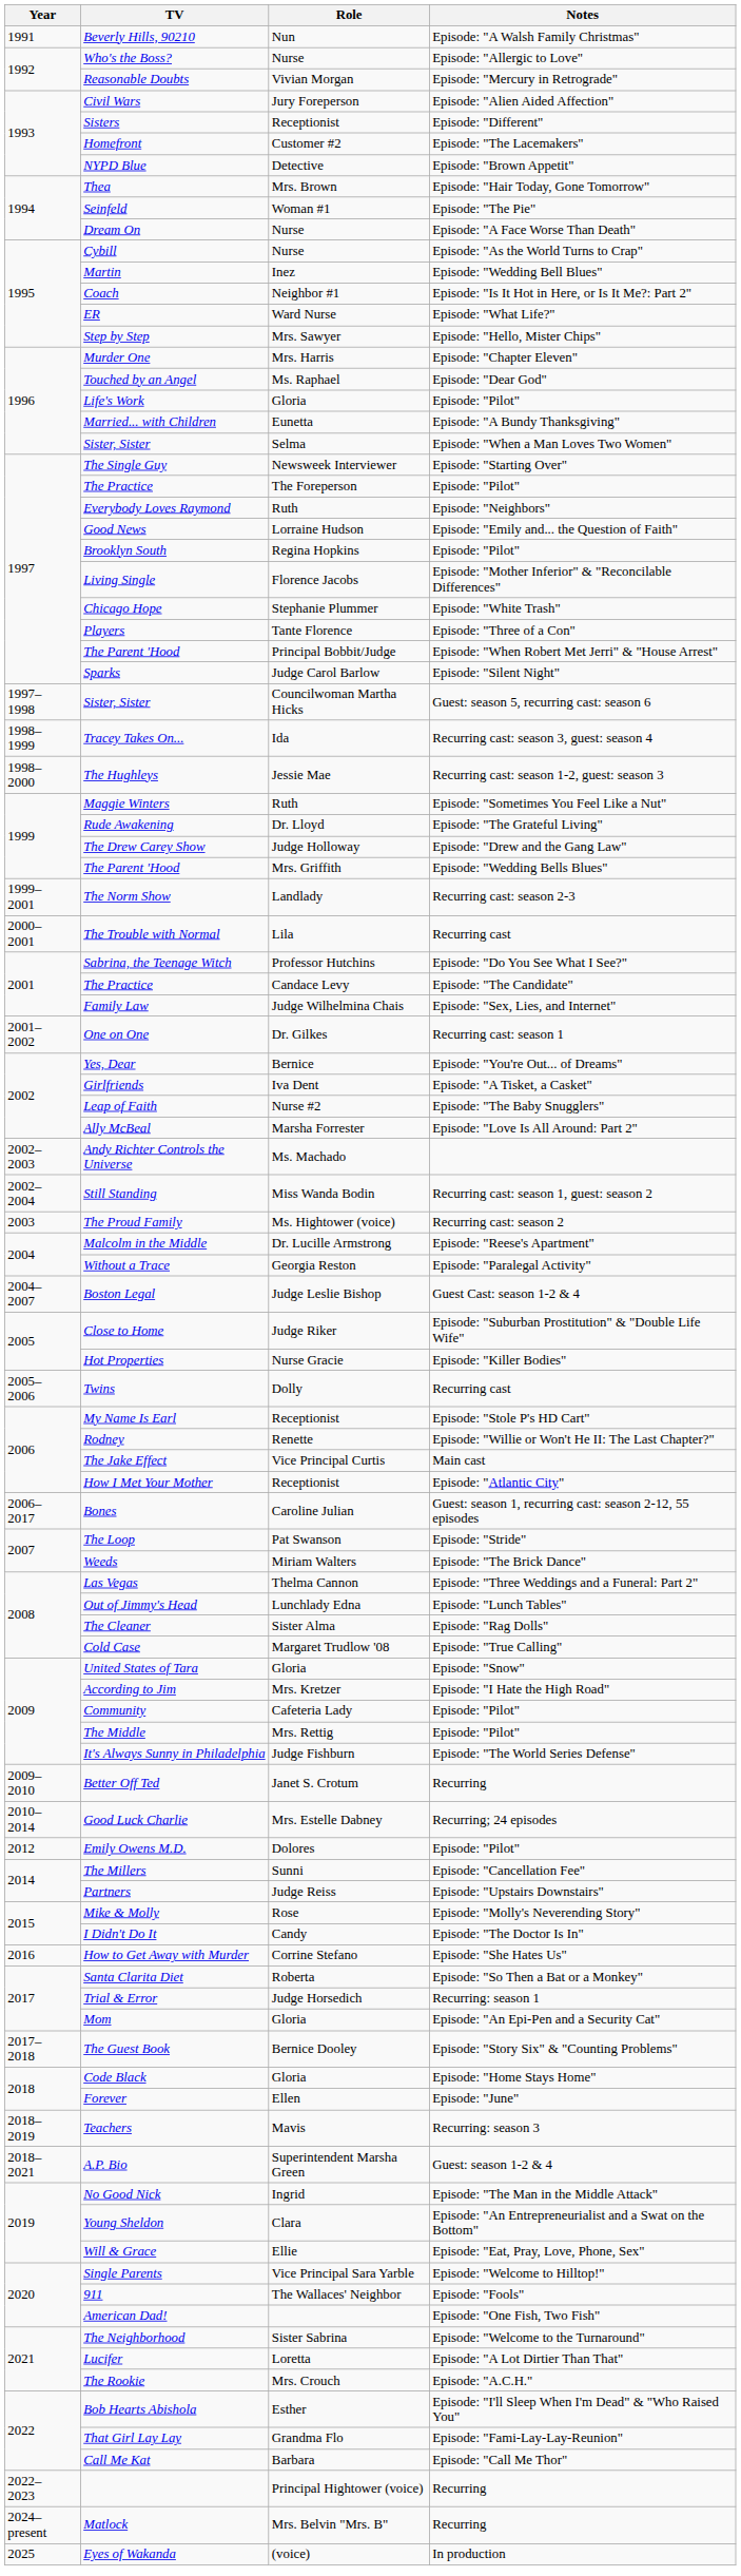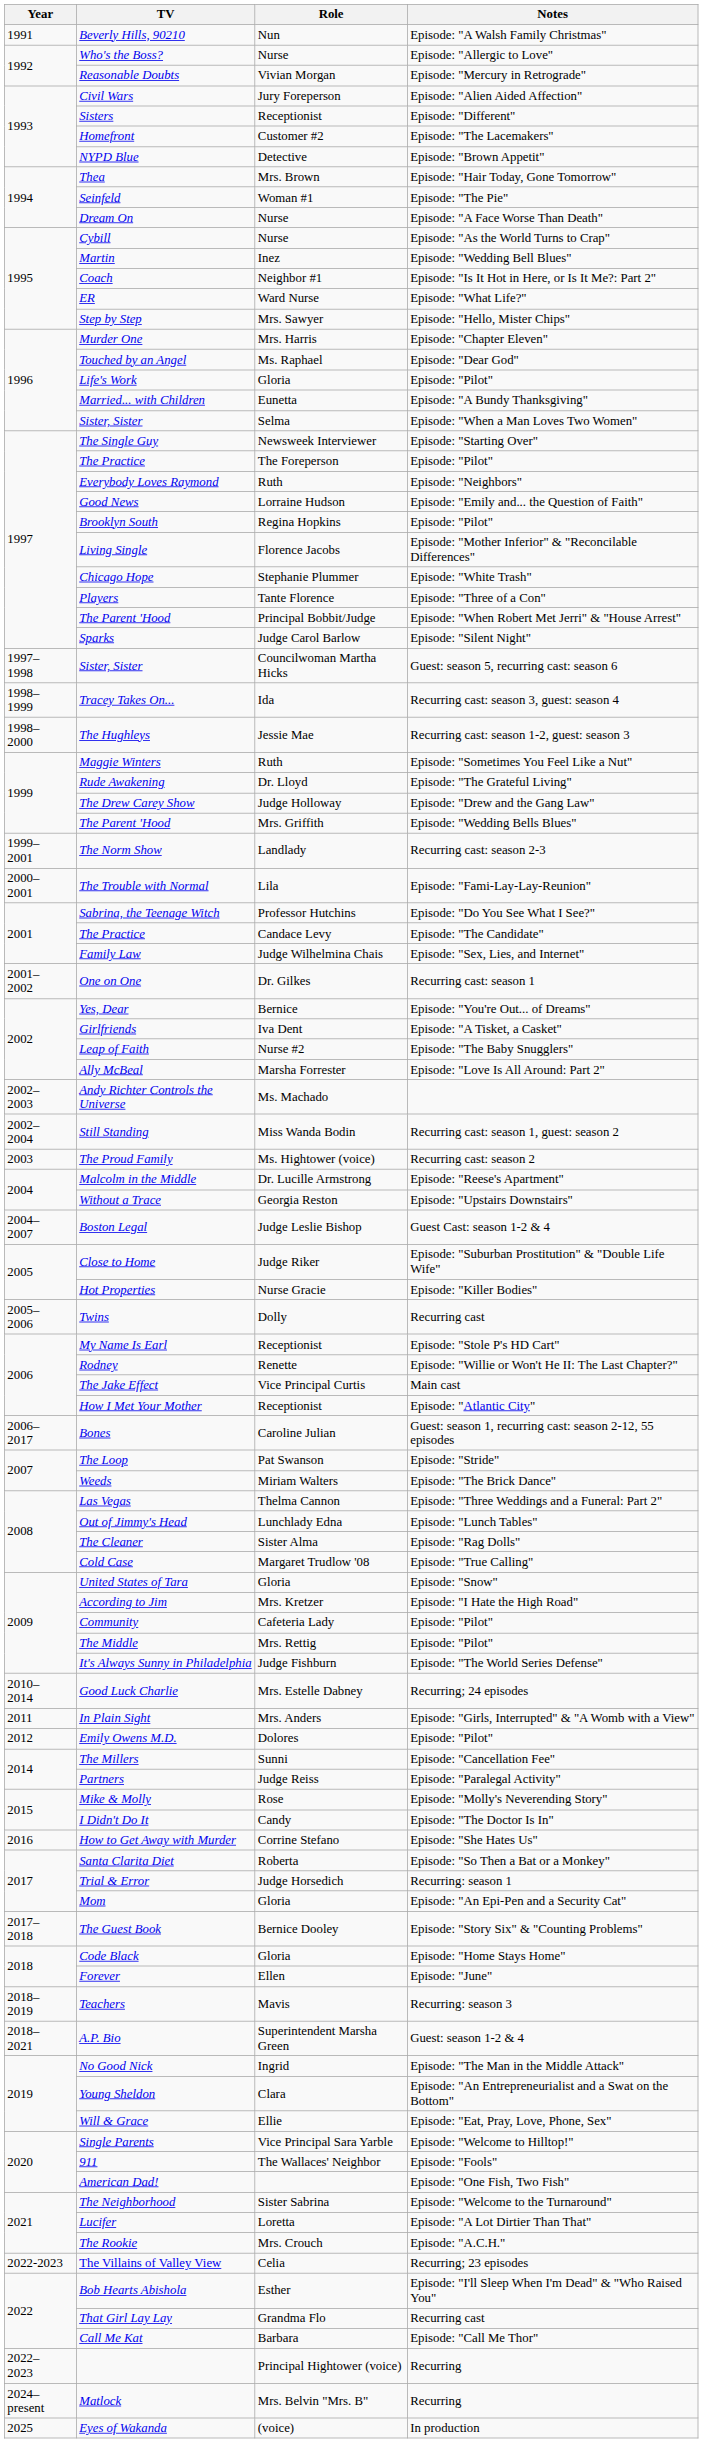The Trouble with Normal | Notes: Recurring cast -> Episode: "Fami-Lay-Lay-Reunion"
Without a Trace | Notes: Episode: "Paralegal Activity" -> Episode: "Upstairs Downstairs"
- row: 2009– 2010 | Better Off Ted | Janet S. Crotum | Recurring
+ row: 2011 | In Plain Sight | Mrs. Anders | Episode: "Girls, Interrupted" & "A Womb with a View"
Partners | Notes: Episode: "Upstairs Downstairs" -> Episode: "Paralegal Activity"
+ row: 2022-2023 | The Villains of Valley View | Celia | Recurring; 23 episodes
That Girl Lay Lay | Notes: Episode: "Fami-Lay-Lay-Reunion" -> Recurring cast
